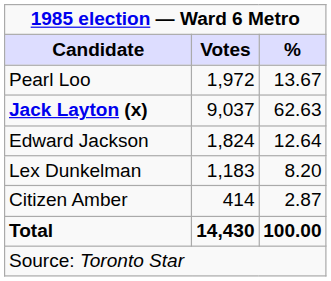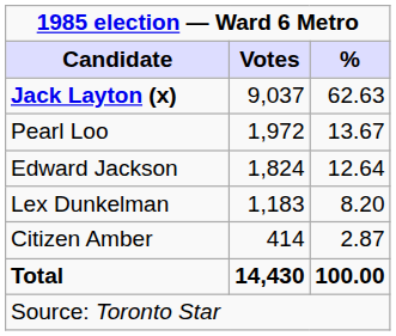rows swapped: Jack Layton (x) <-> Pearl Loo
